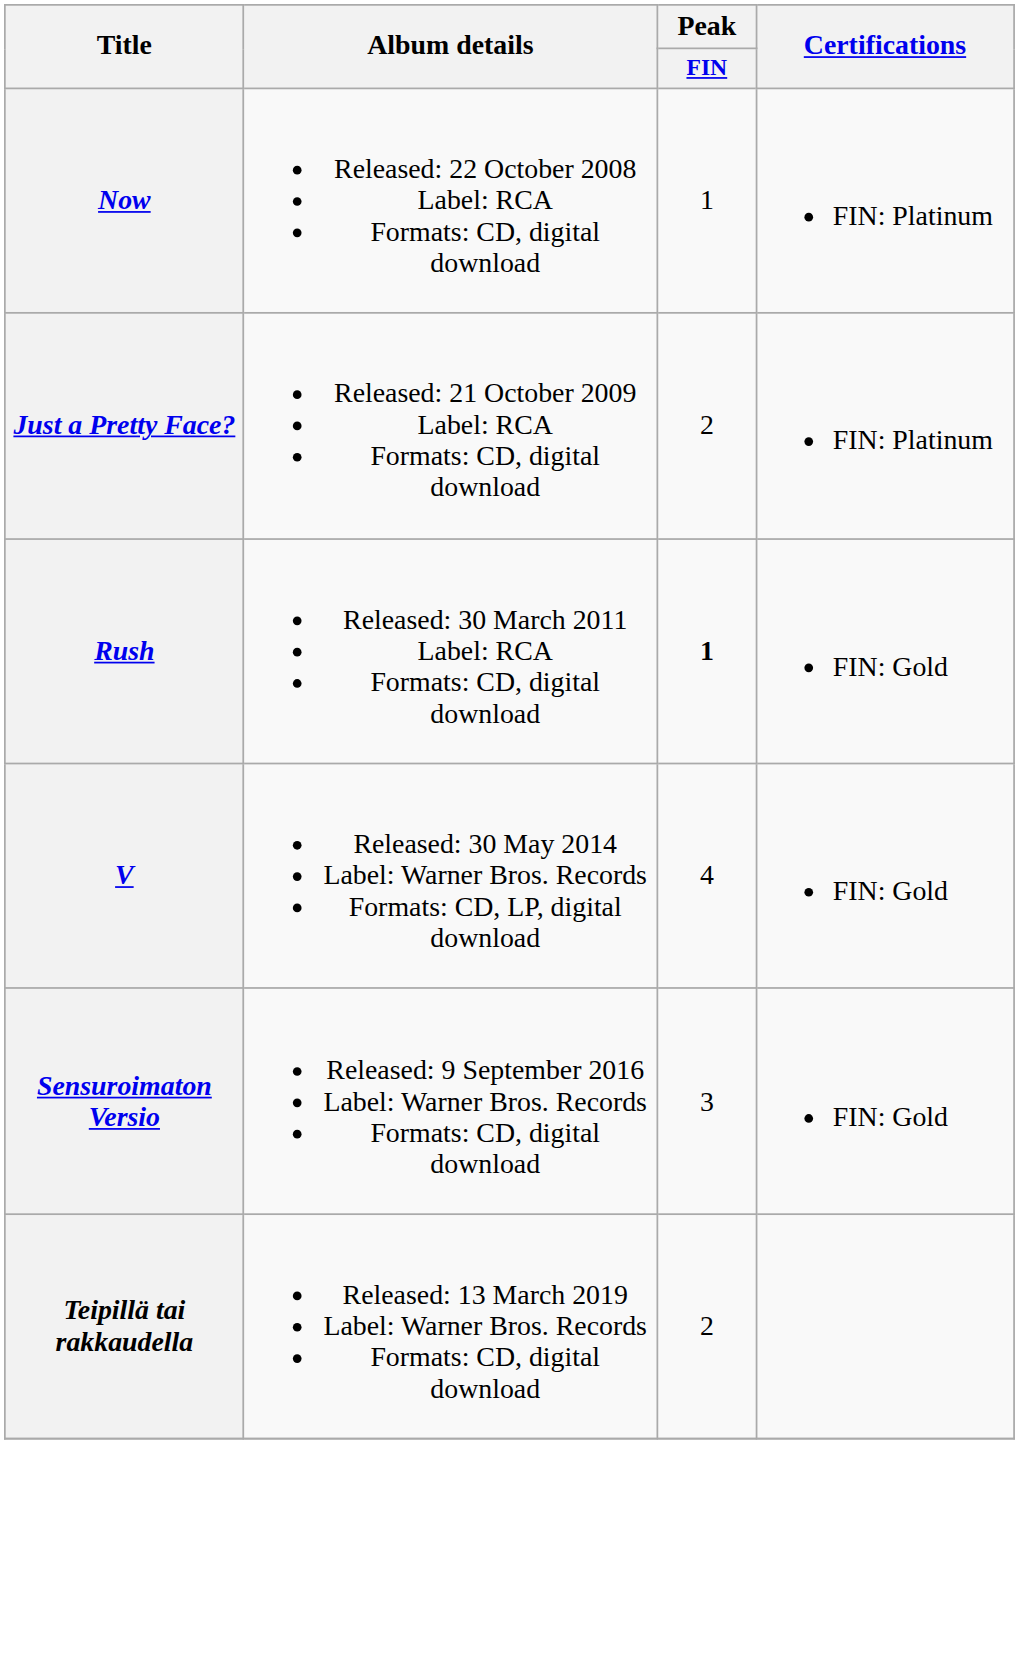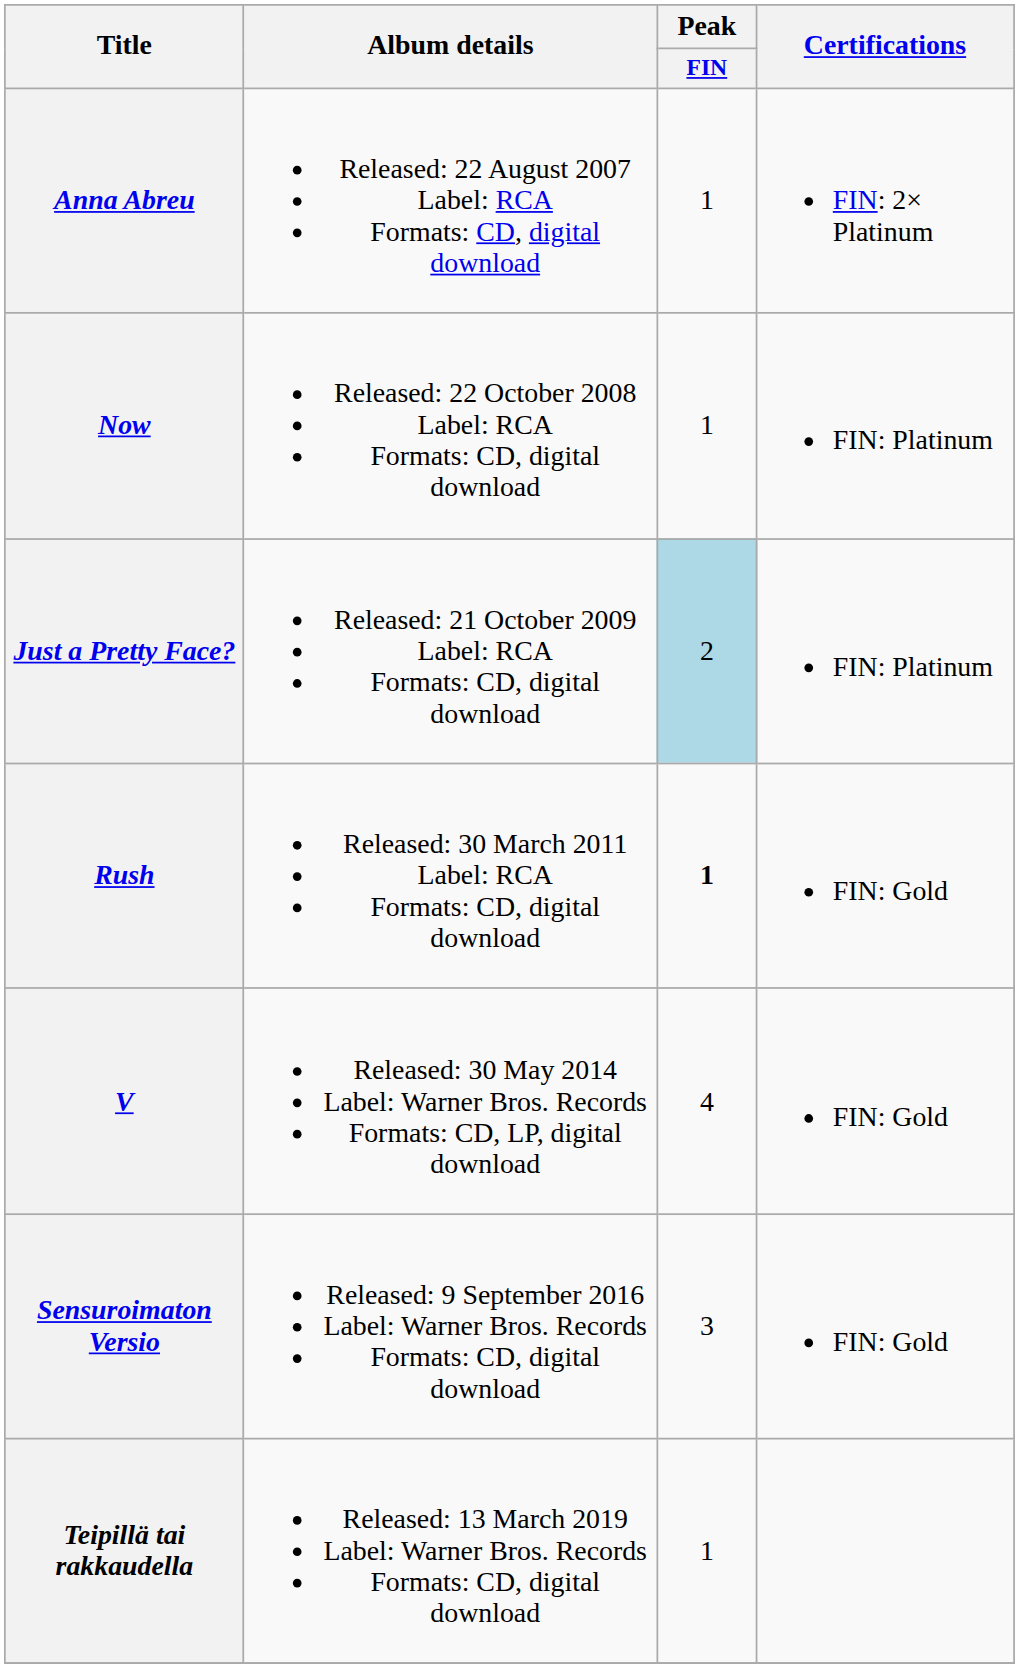+ row: Anna Abreu | Released: 22 August 2007 Label: RCA Formats: CD, digital download | 1 | FIN: 2× Platinum
Just a Pretty Face? | Peak / FIN: no background -> lightblue background
Teipillä tai rakkaudella | Peak / FIN: 2 -> 1
